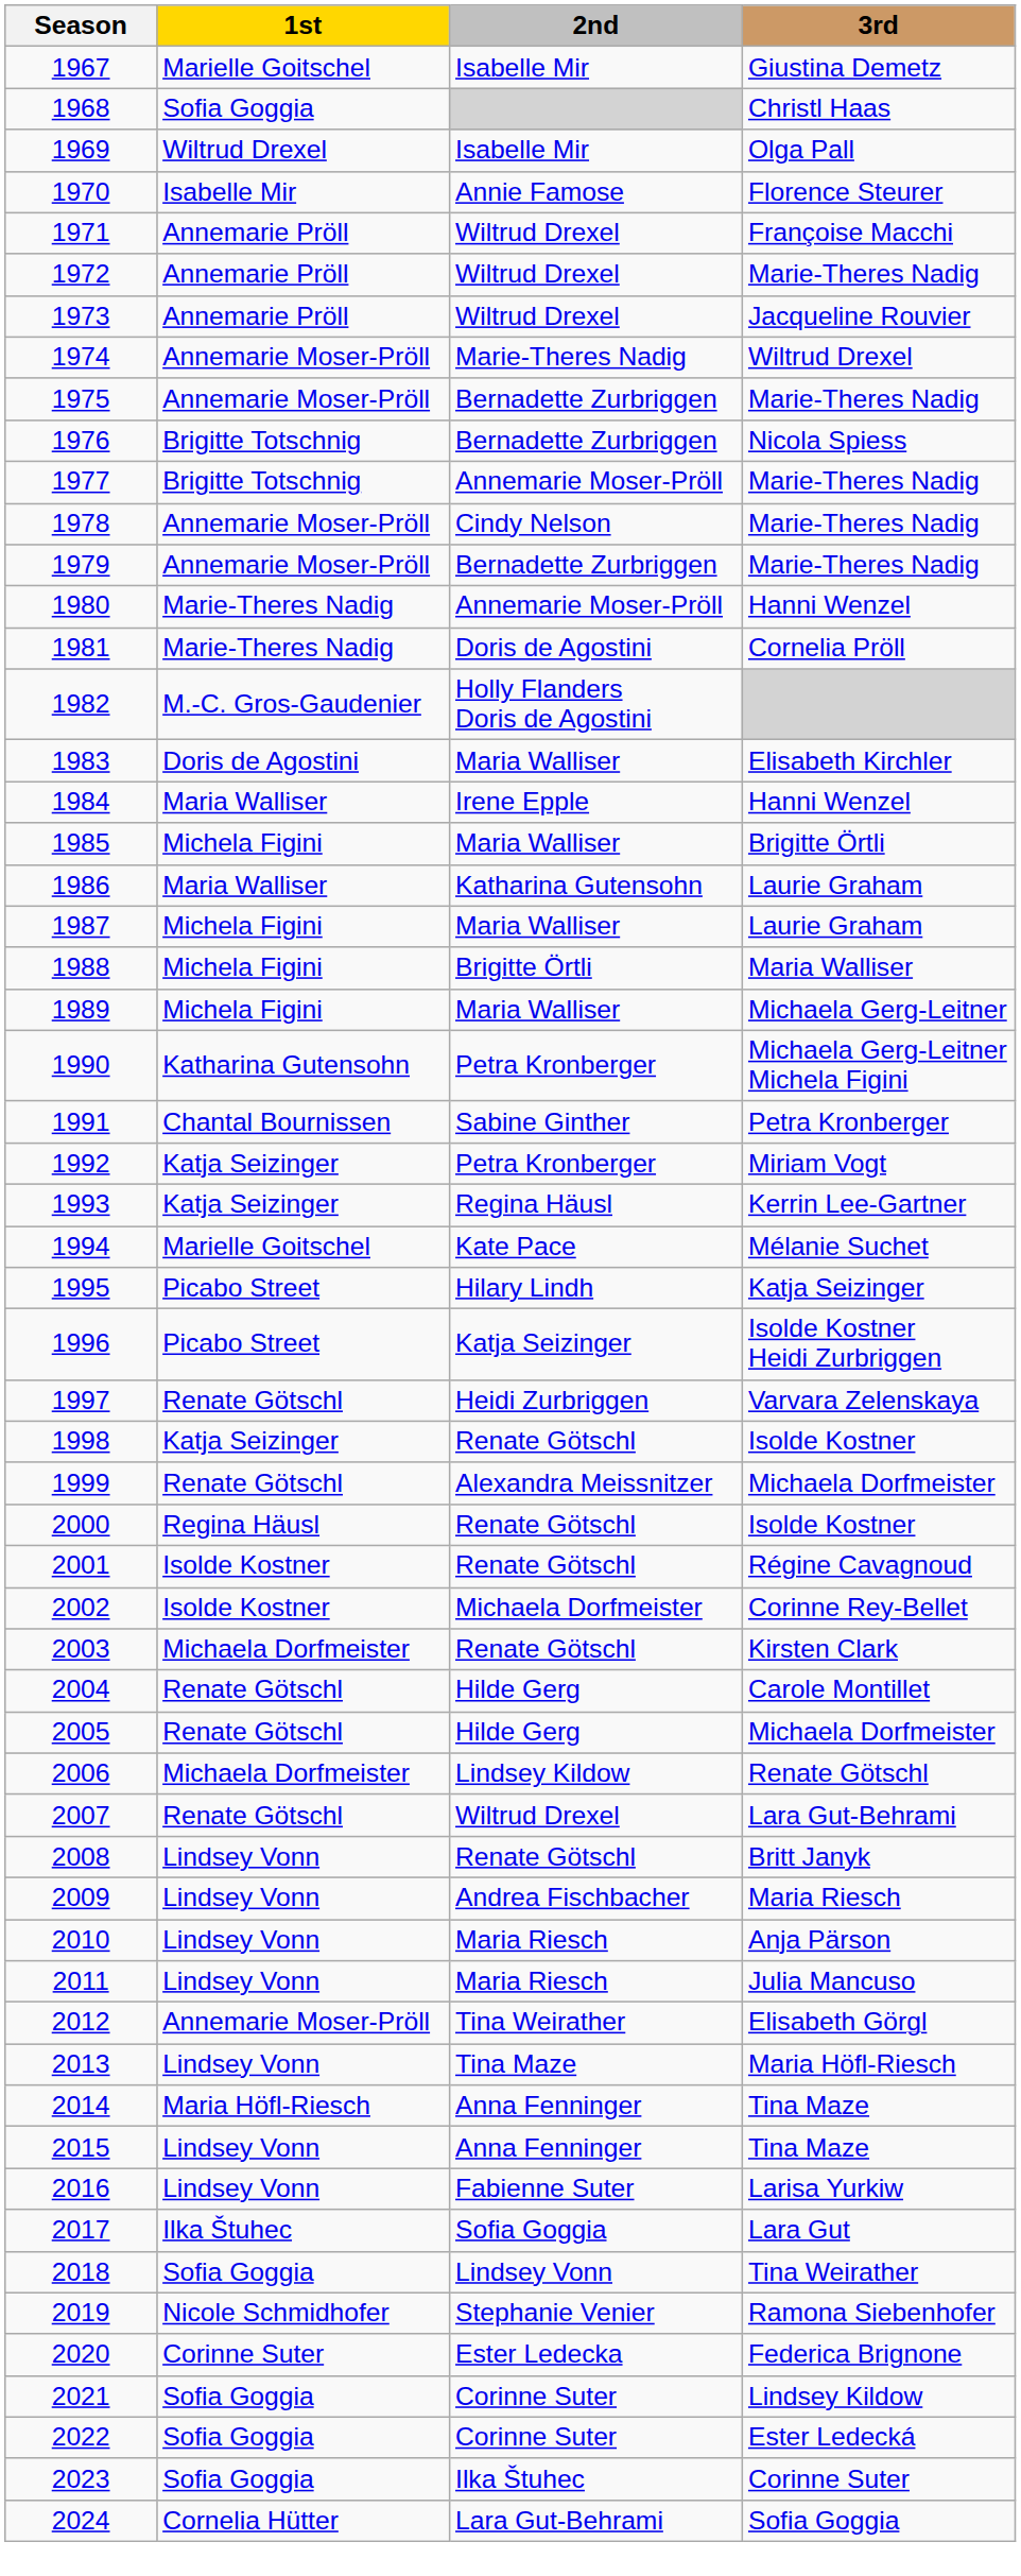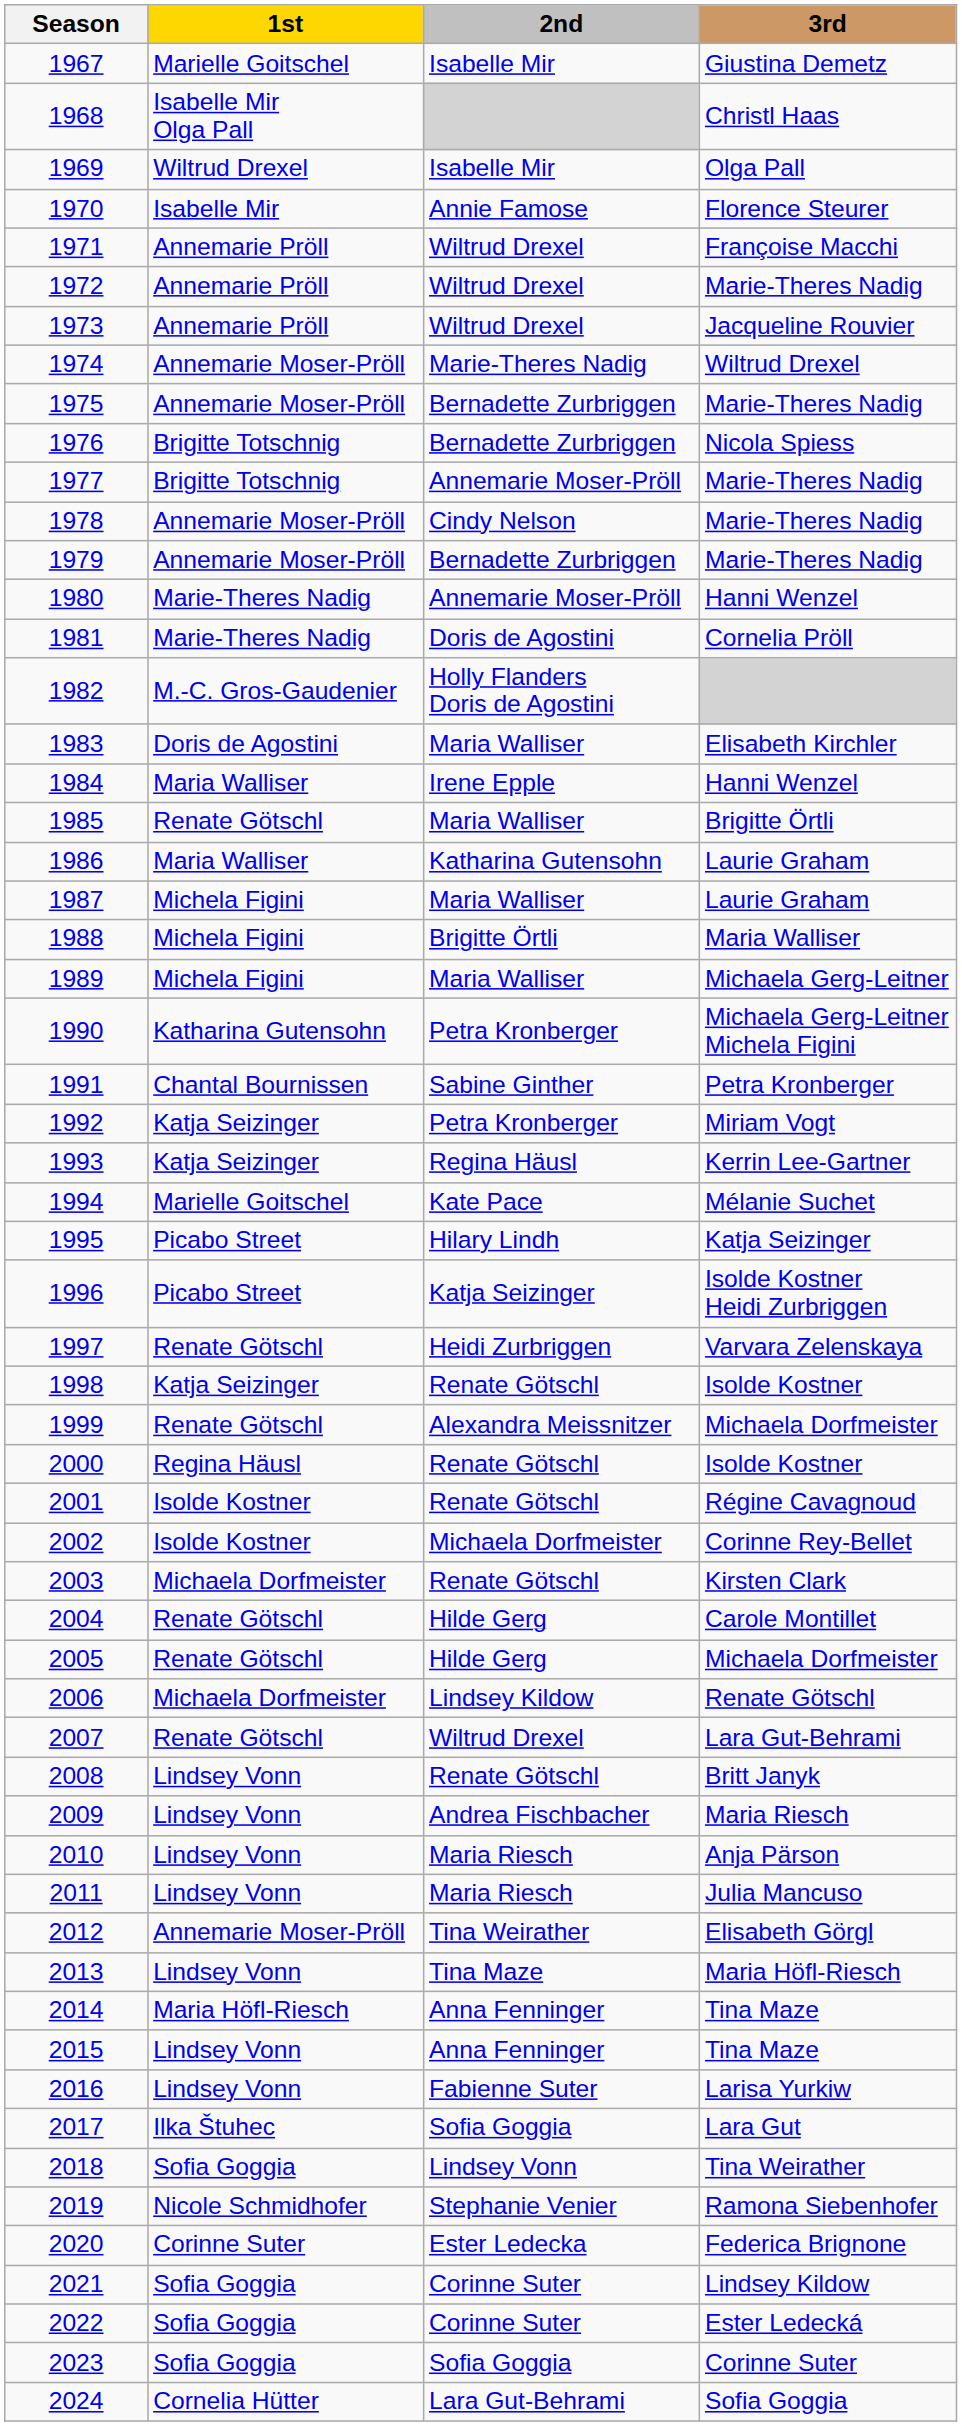1968 | 1st: Sofia Goggia -> Isabelle Mir Olga Pall
1985 | 1st: Michela Figini -> Renate Götschl
2023 | 2nd: Ilka Štuhec -> Sofia Goggia
